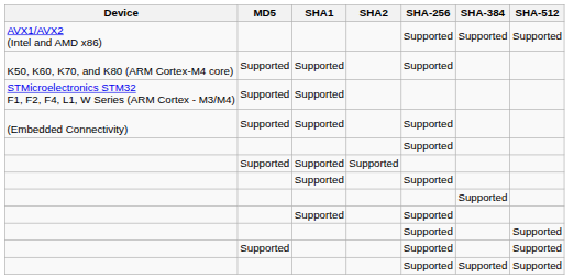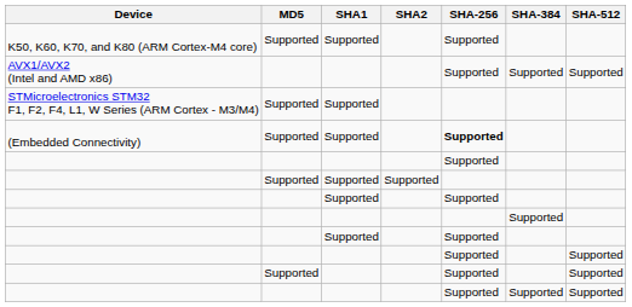rows swapped: AVX1/AVX2 (Intel and AMD x86) <-> K50, K60, K70, and K80 (ARM Cortex-M4 core)
(Embedded Connectivity) | SHA-256: normal -> bold
